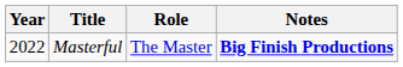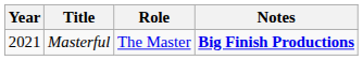Masterful | Year: 2022 -> 2021
